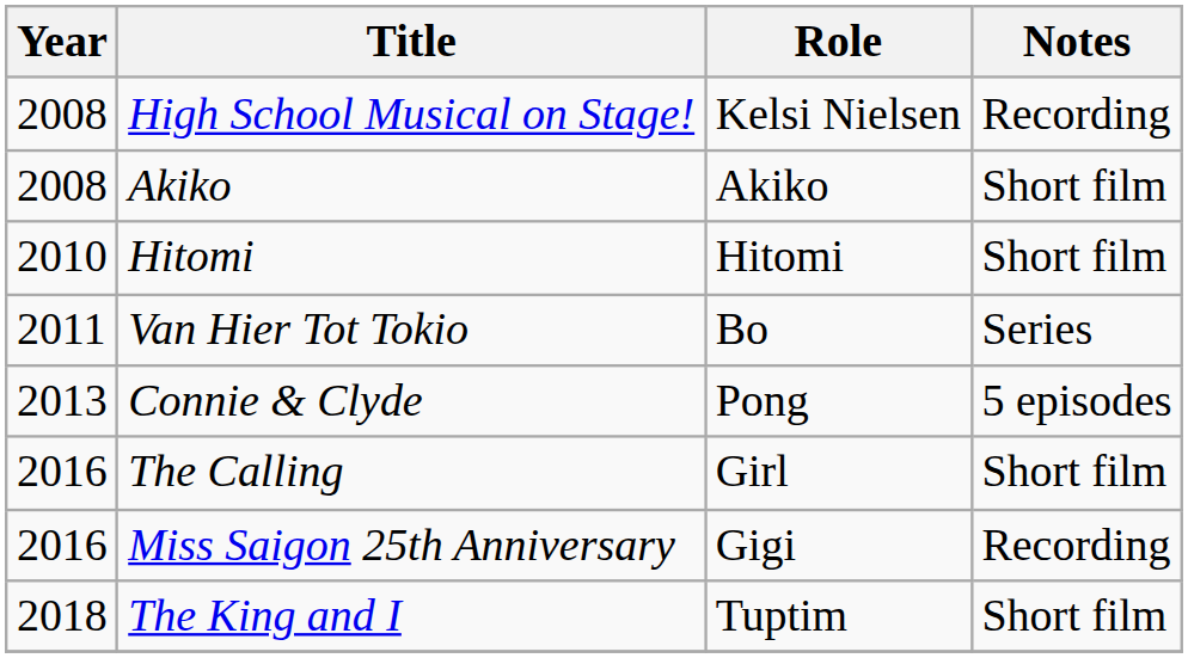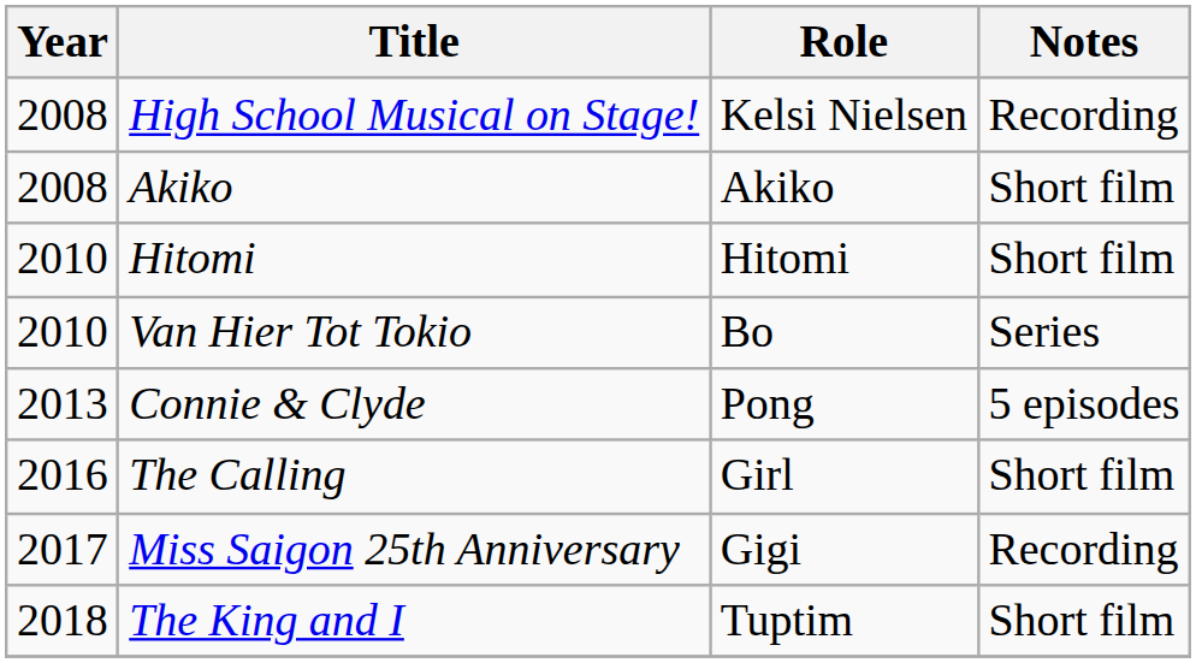Van Hier Tot Tokio | Year: 2011 -> 2010
Miss Saigon 25th Anniversary | Year: 2016 -> 2017
